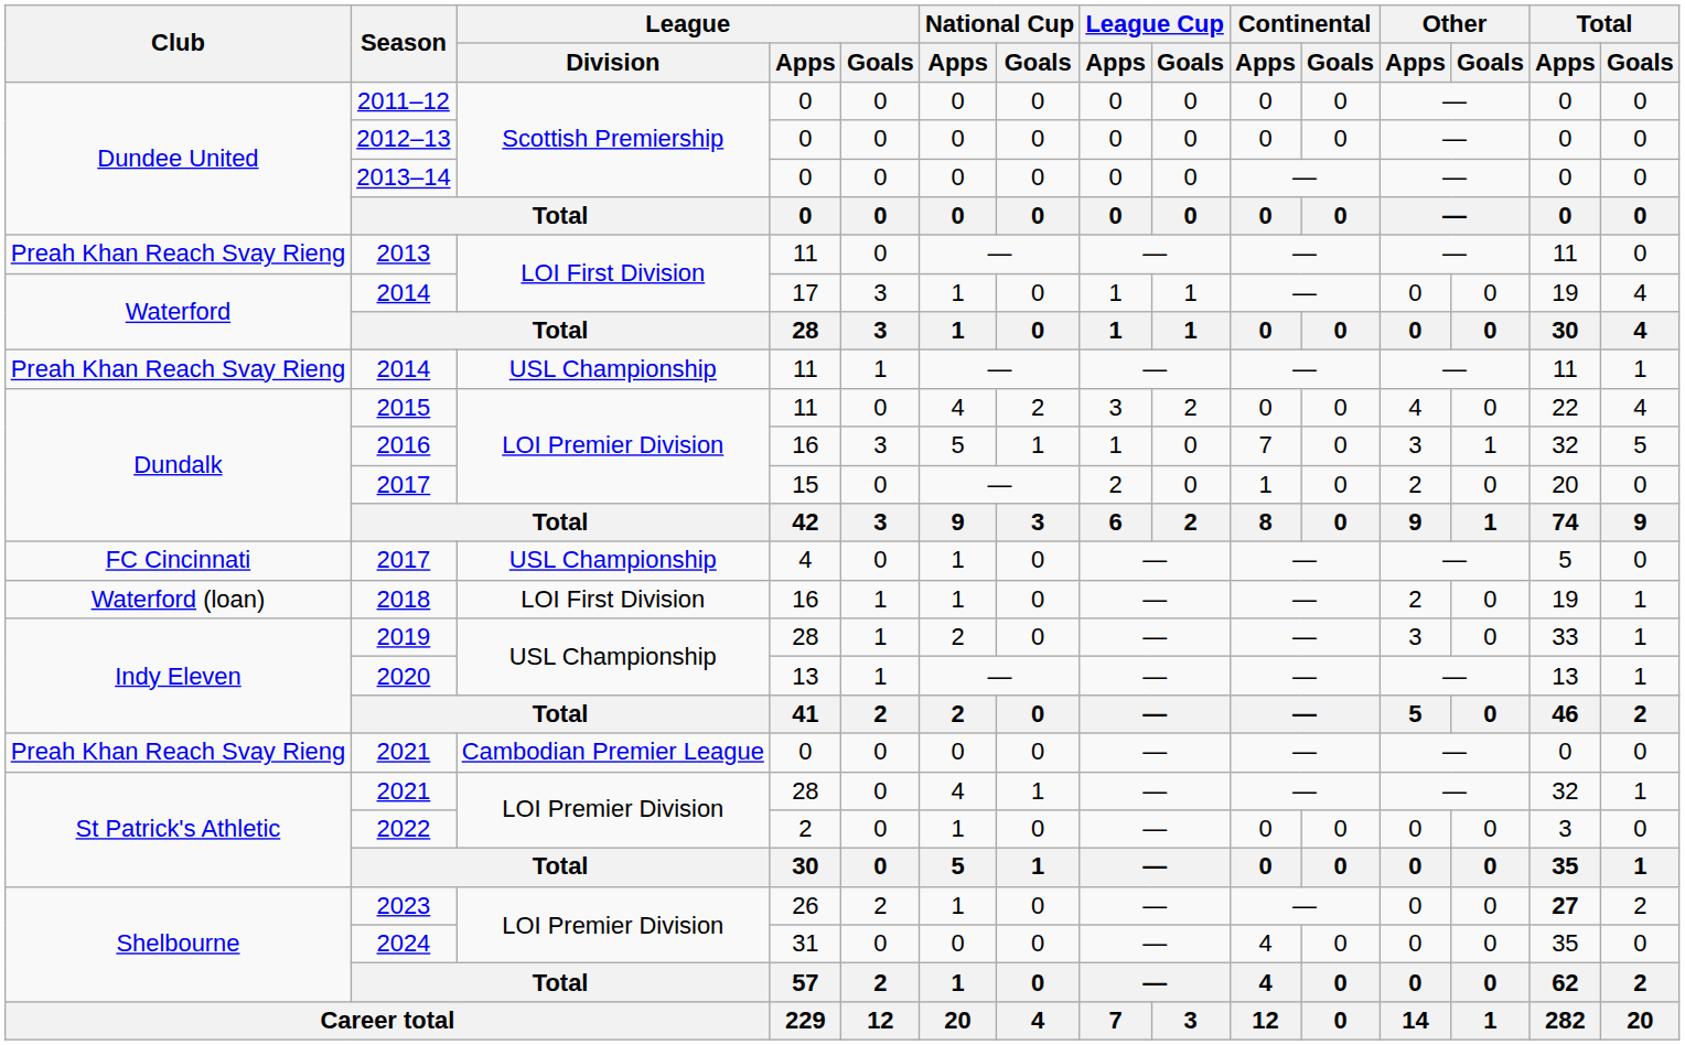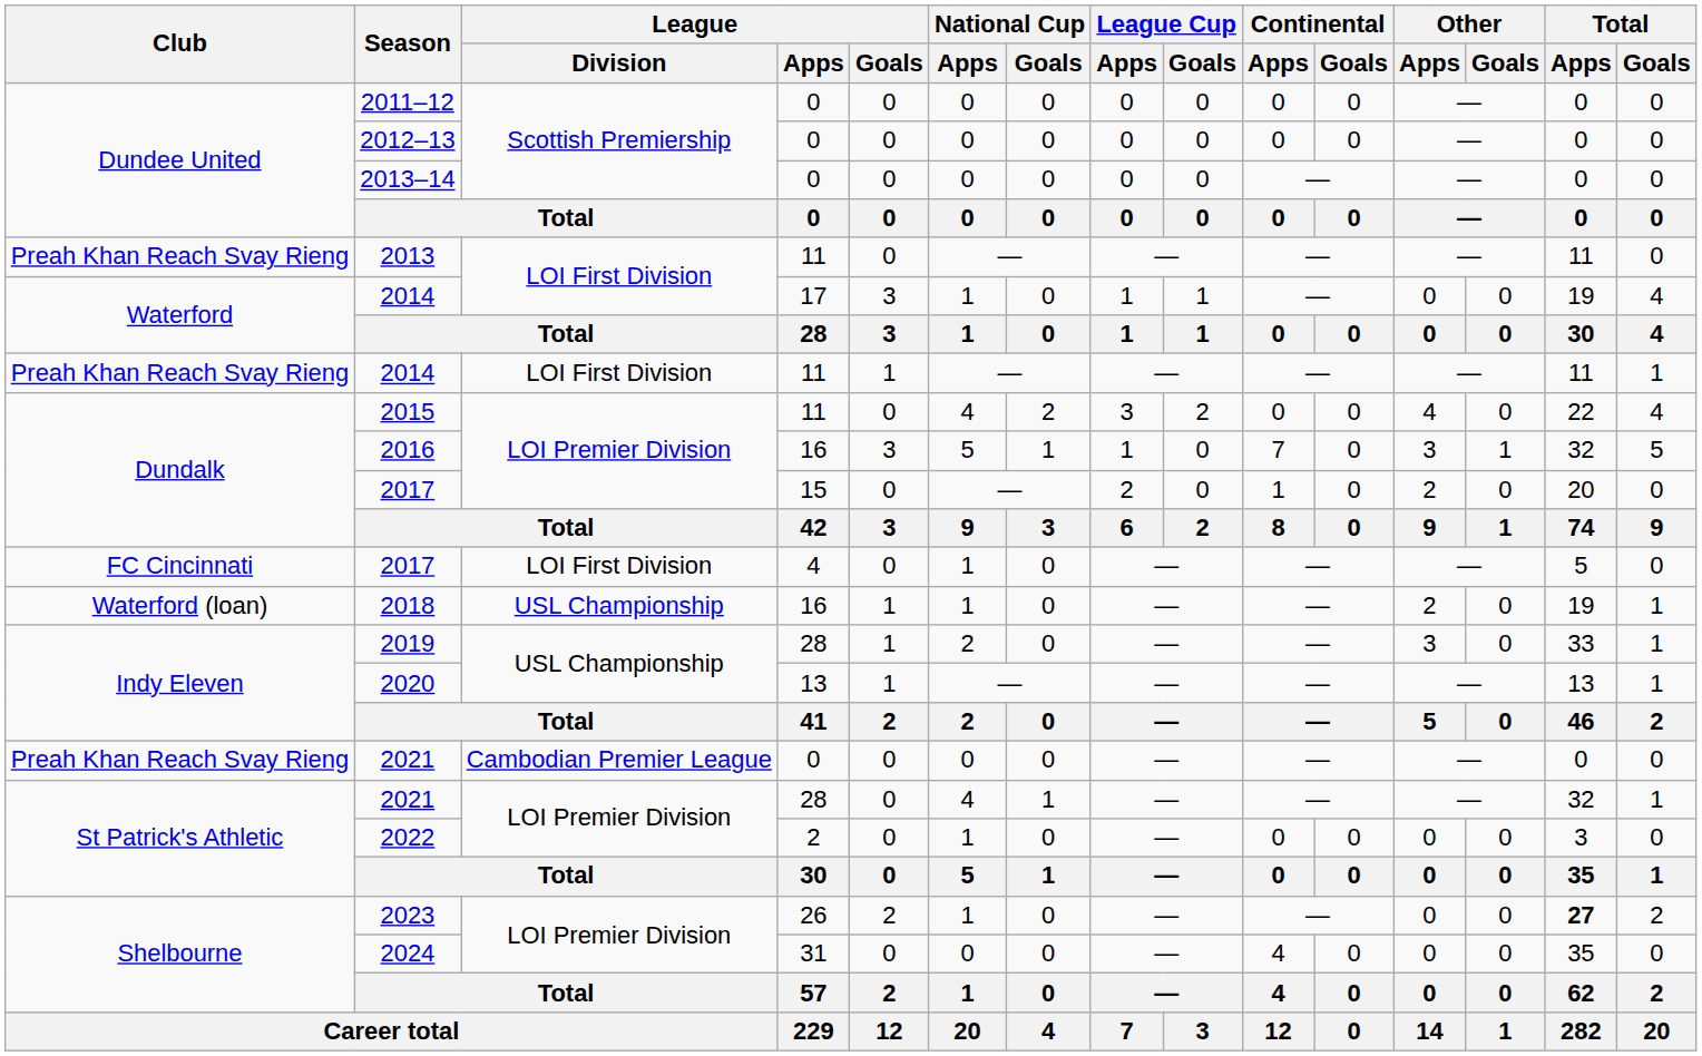2014 / 11 | League / Division: USL Championship -> LOI First Division
2017 / 4 | League / Division: USL Championship -> LOI First Division
2018 | League / Division: LOI First Division -> USL Championship
